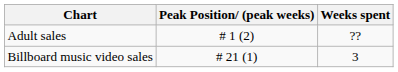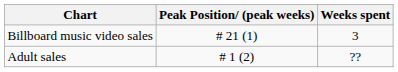rows swapped: Adult sales <-> Billboard music video sales
